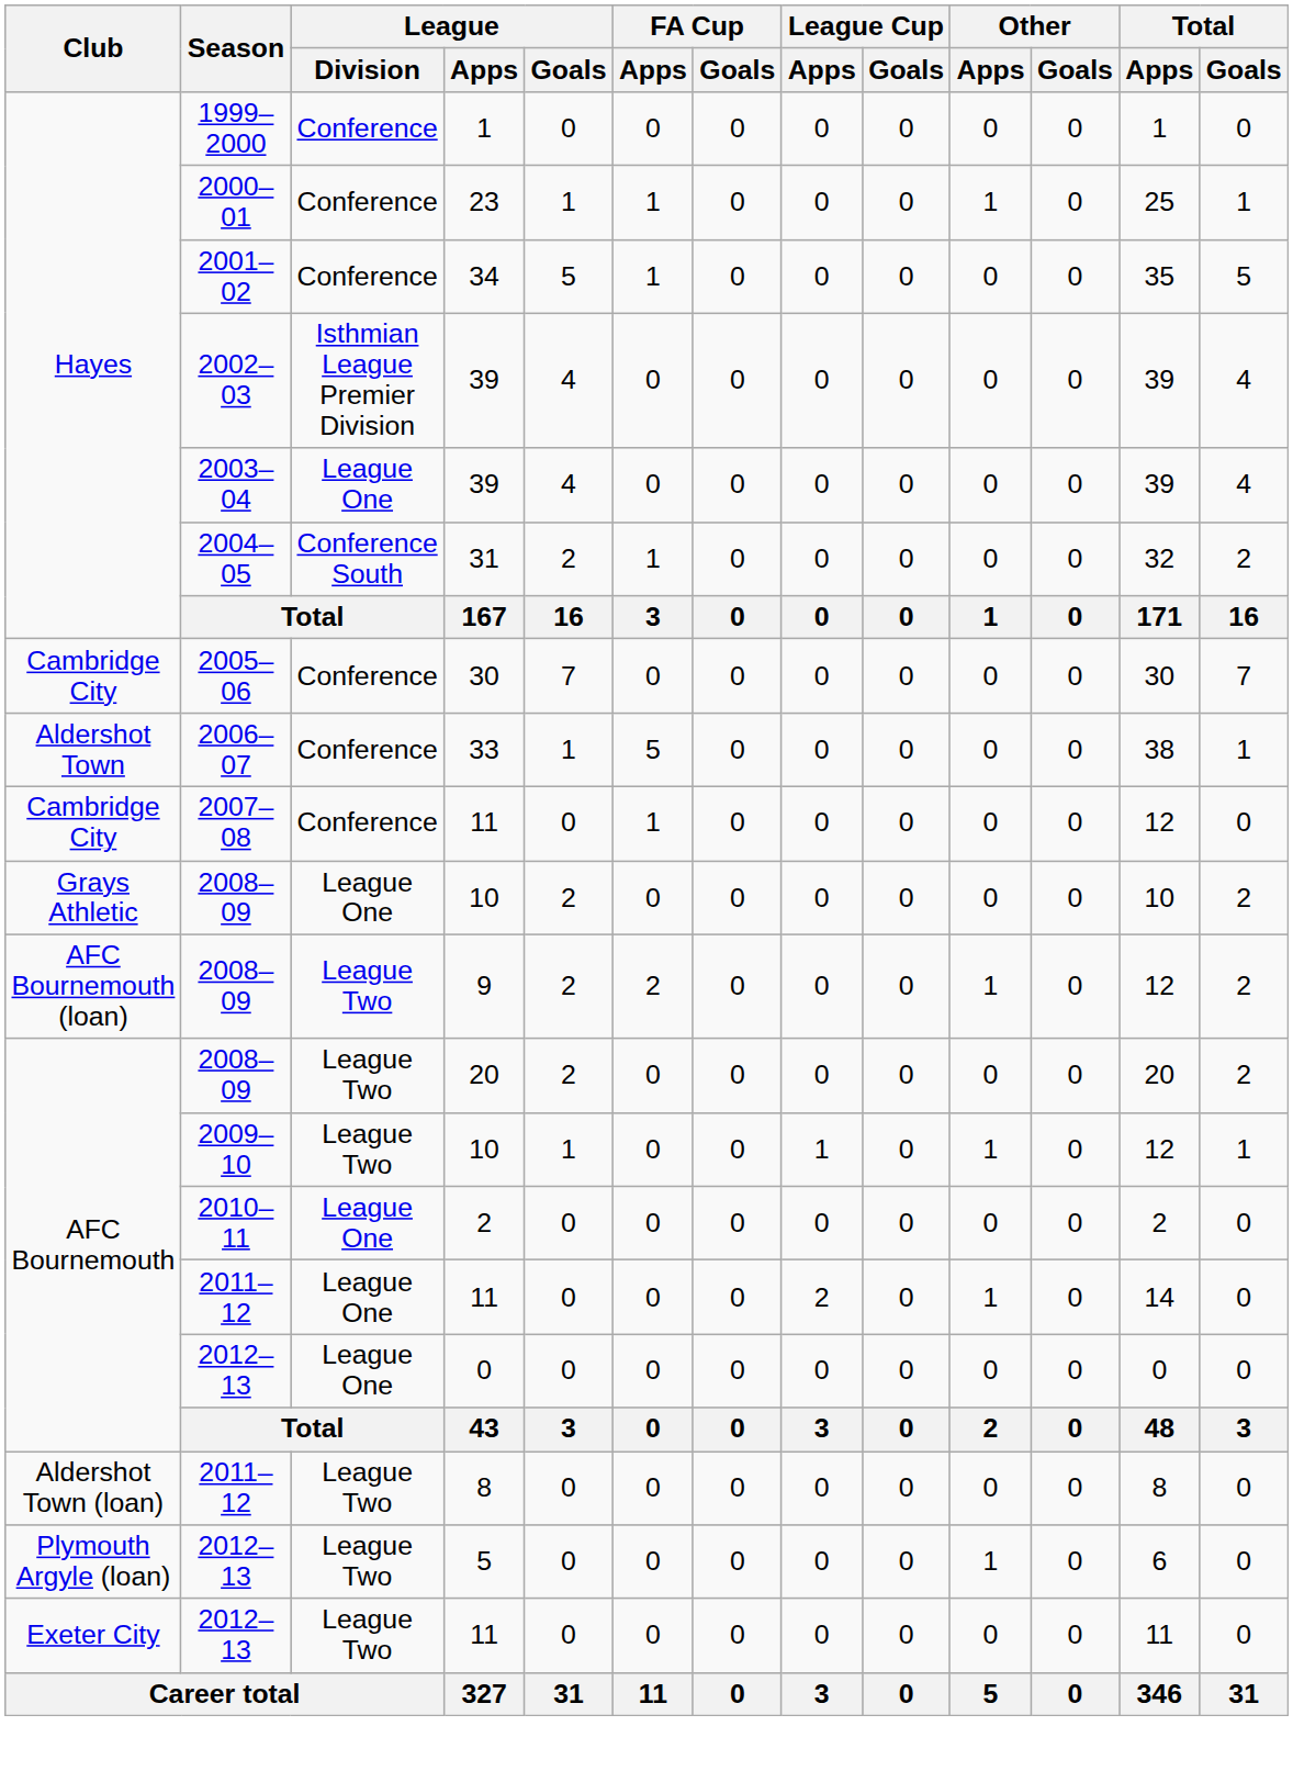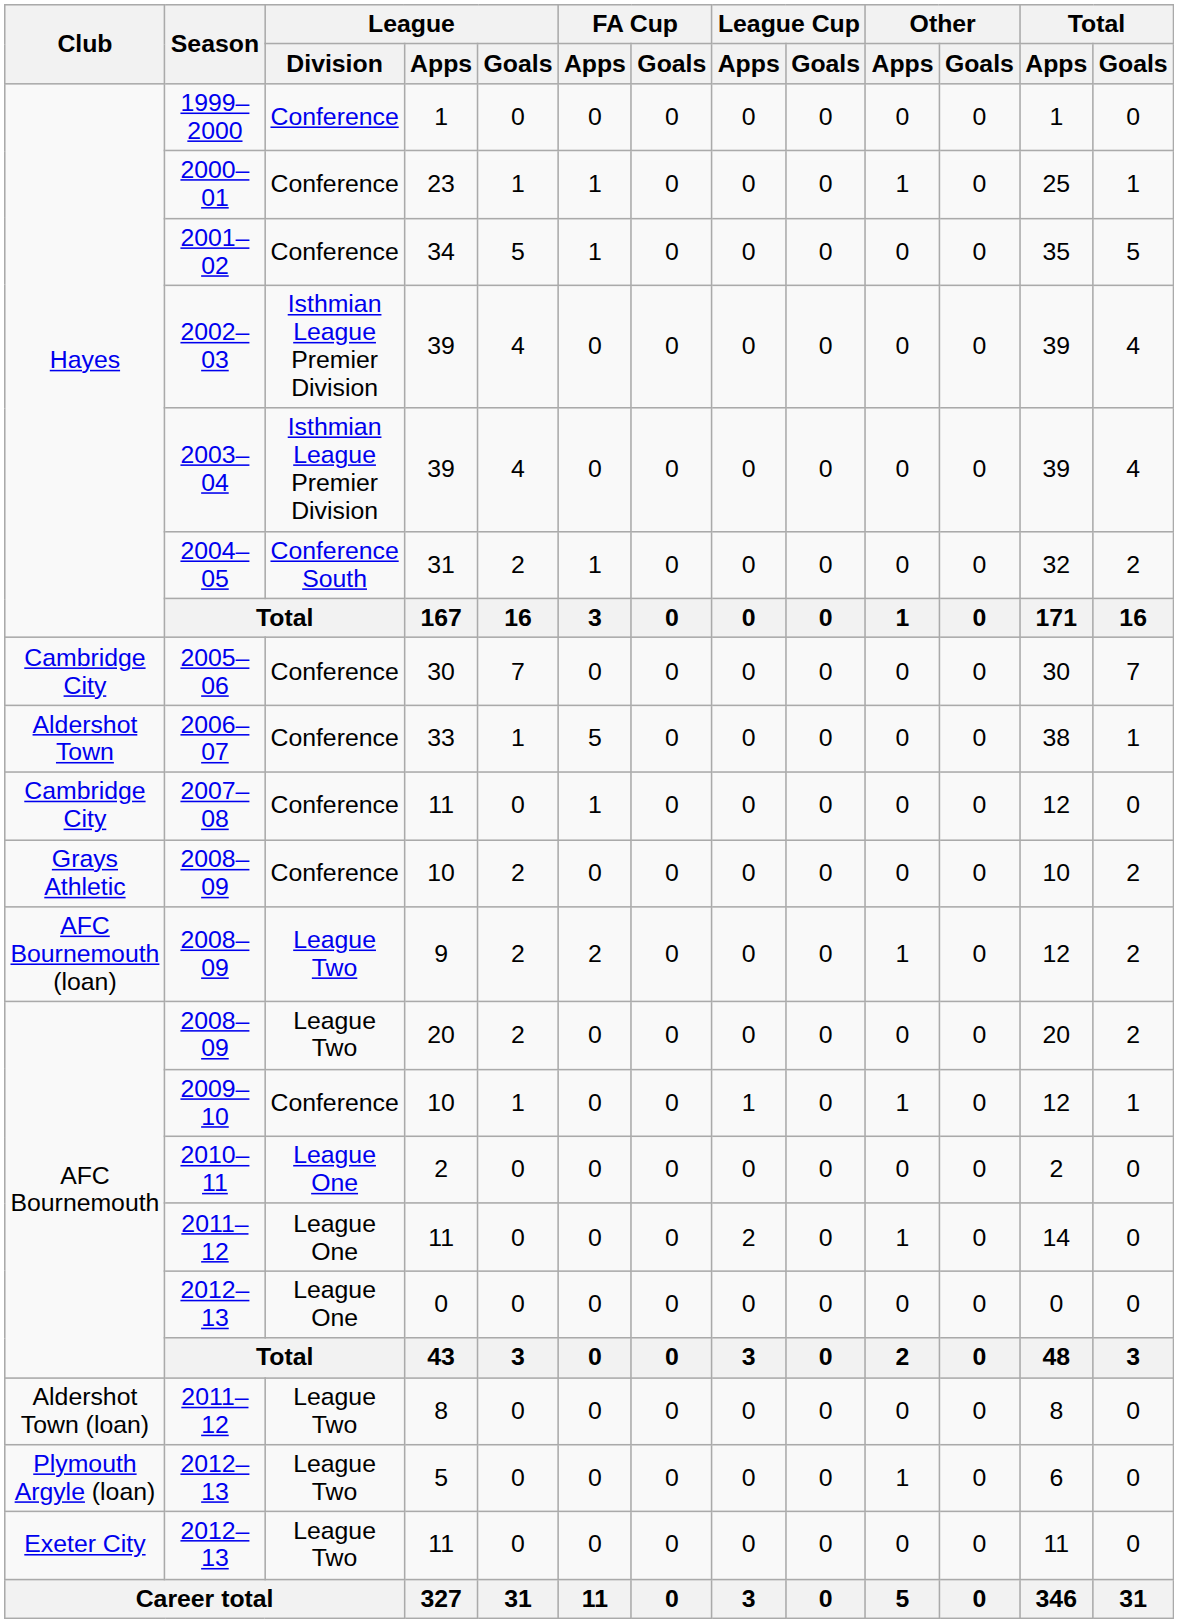2003–04 / 39 | League / Division: League One -> Isthmian League Premier Division
2008–09 / 10 | League / Division: League One -> Conference
2009–10 / 10 | League / Division: League Two -> Conference
